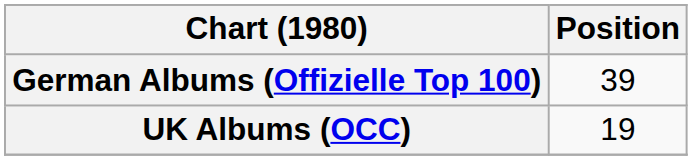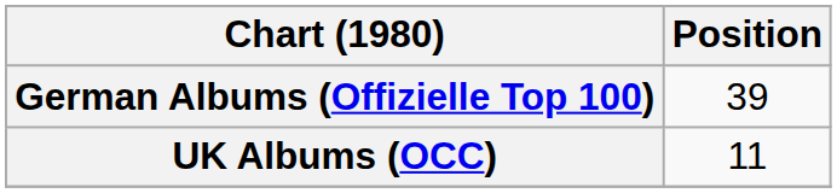UK Albums (OCC) | Position: 19 -> 11
